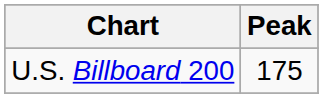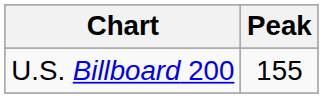U.S. Billboard 200 | Peak: 175 -> 155
